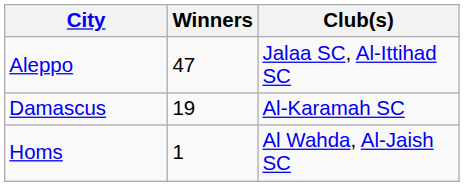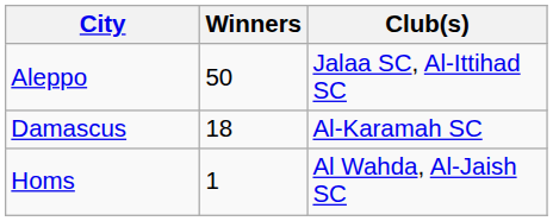Aleppo | Winners: 47 -> 50
Damascus | Winners: 19 -> 18
